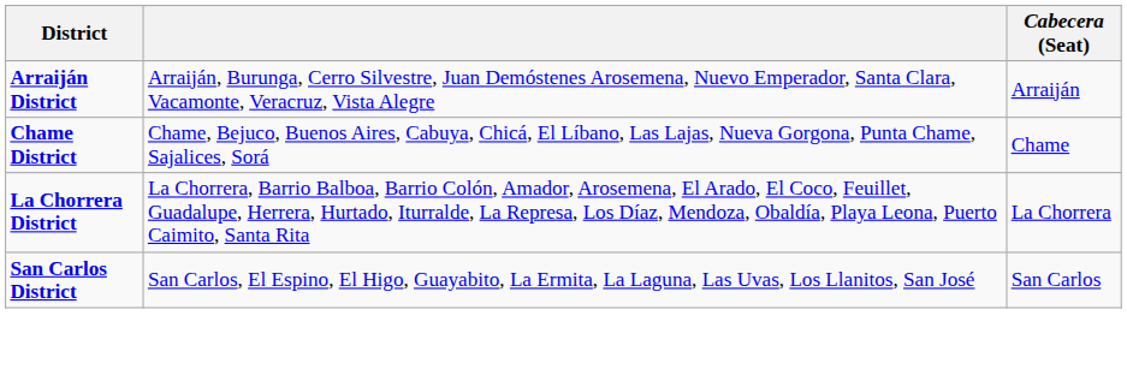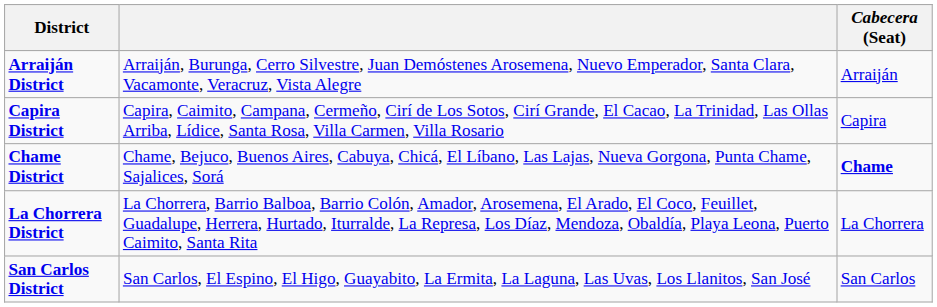+ row: Capira District | Capira, Caimito, Campana, Cermeño, Cirí de Los Sotos, Cirí Grande, El Cacao, La Trinidad, Las Ollas Arriba, Lídice, Santa Rosa, Villa Carmen, Villa Rosario | Capira
Chame District | Cabecera (Seat): normal -> bold
